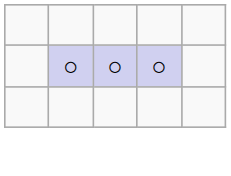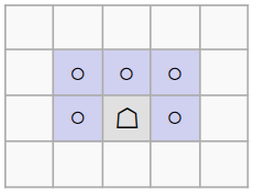+ row: ○ | ☖ | ○
